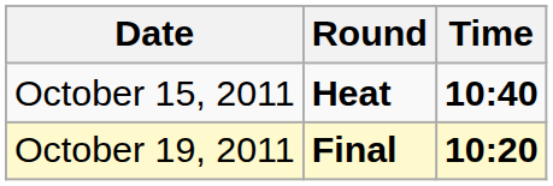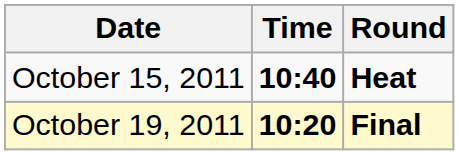columns swapped: Time <-> Round
